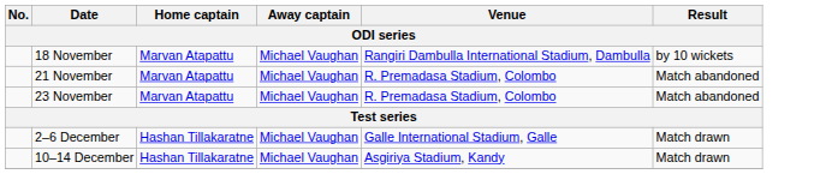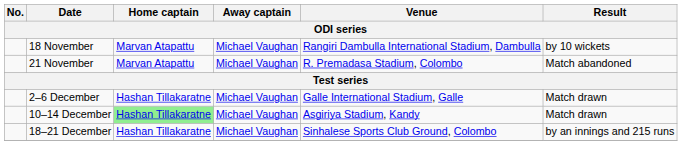- row: 23 November | Marvan Atapattu | Michael Vaughan | R. Premadasa Stadium, Colombo | Match abandoned
10–14 December | Home captain: no background -> lightgreen background
+ row: 18–21 December | Hashan Tillakaratne | Michael Vaughan | Sinhalese Sports Club Ground, Colombo | by an innings and 215 runs
